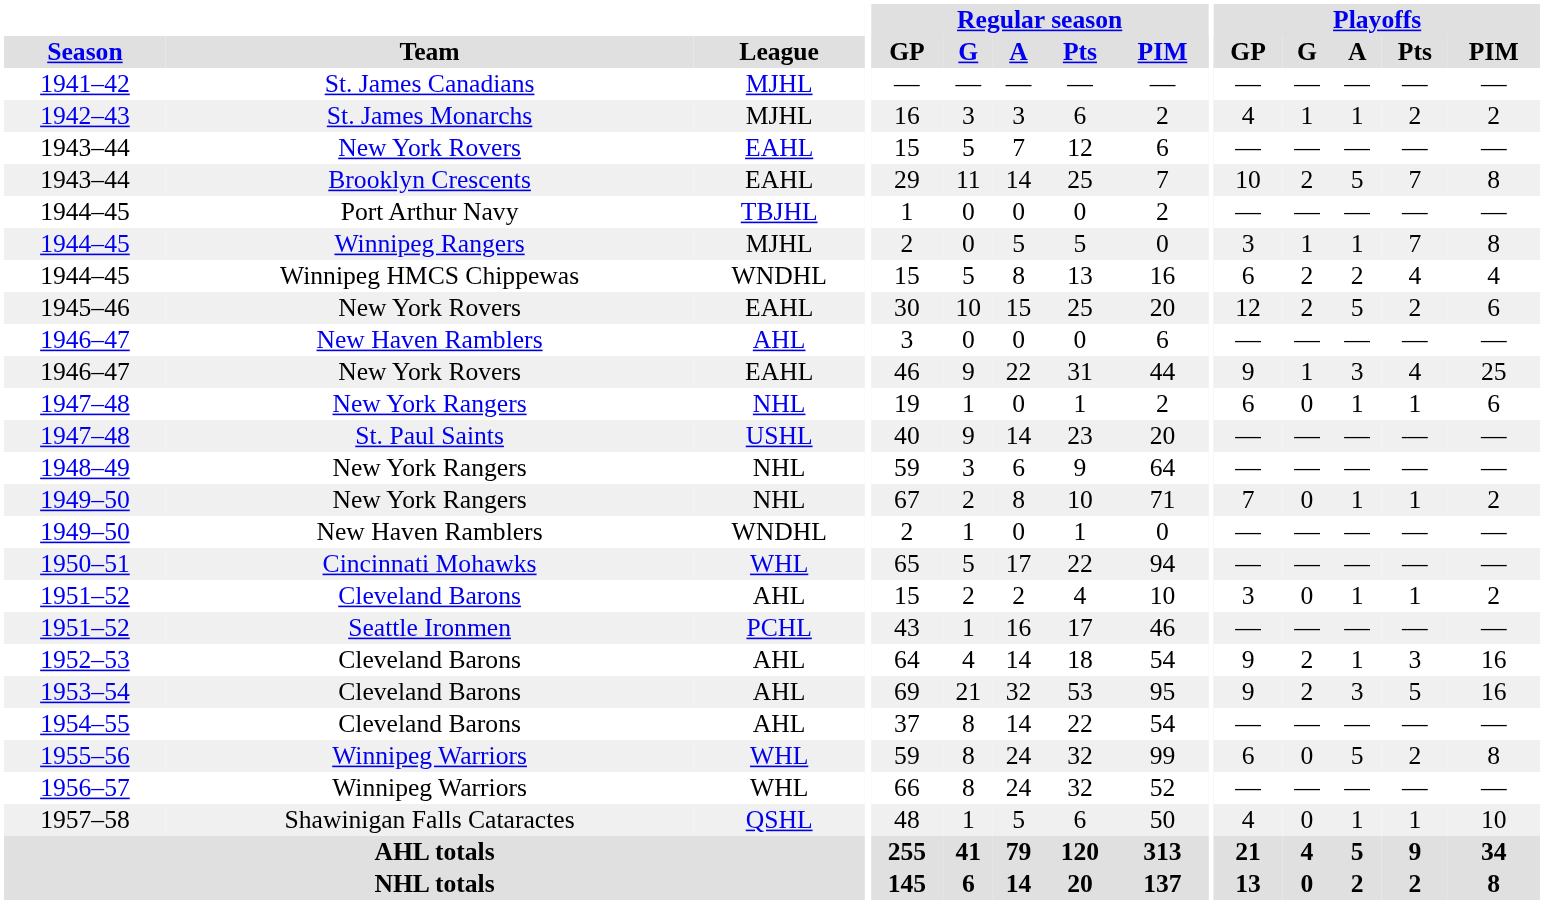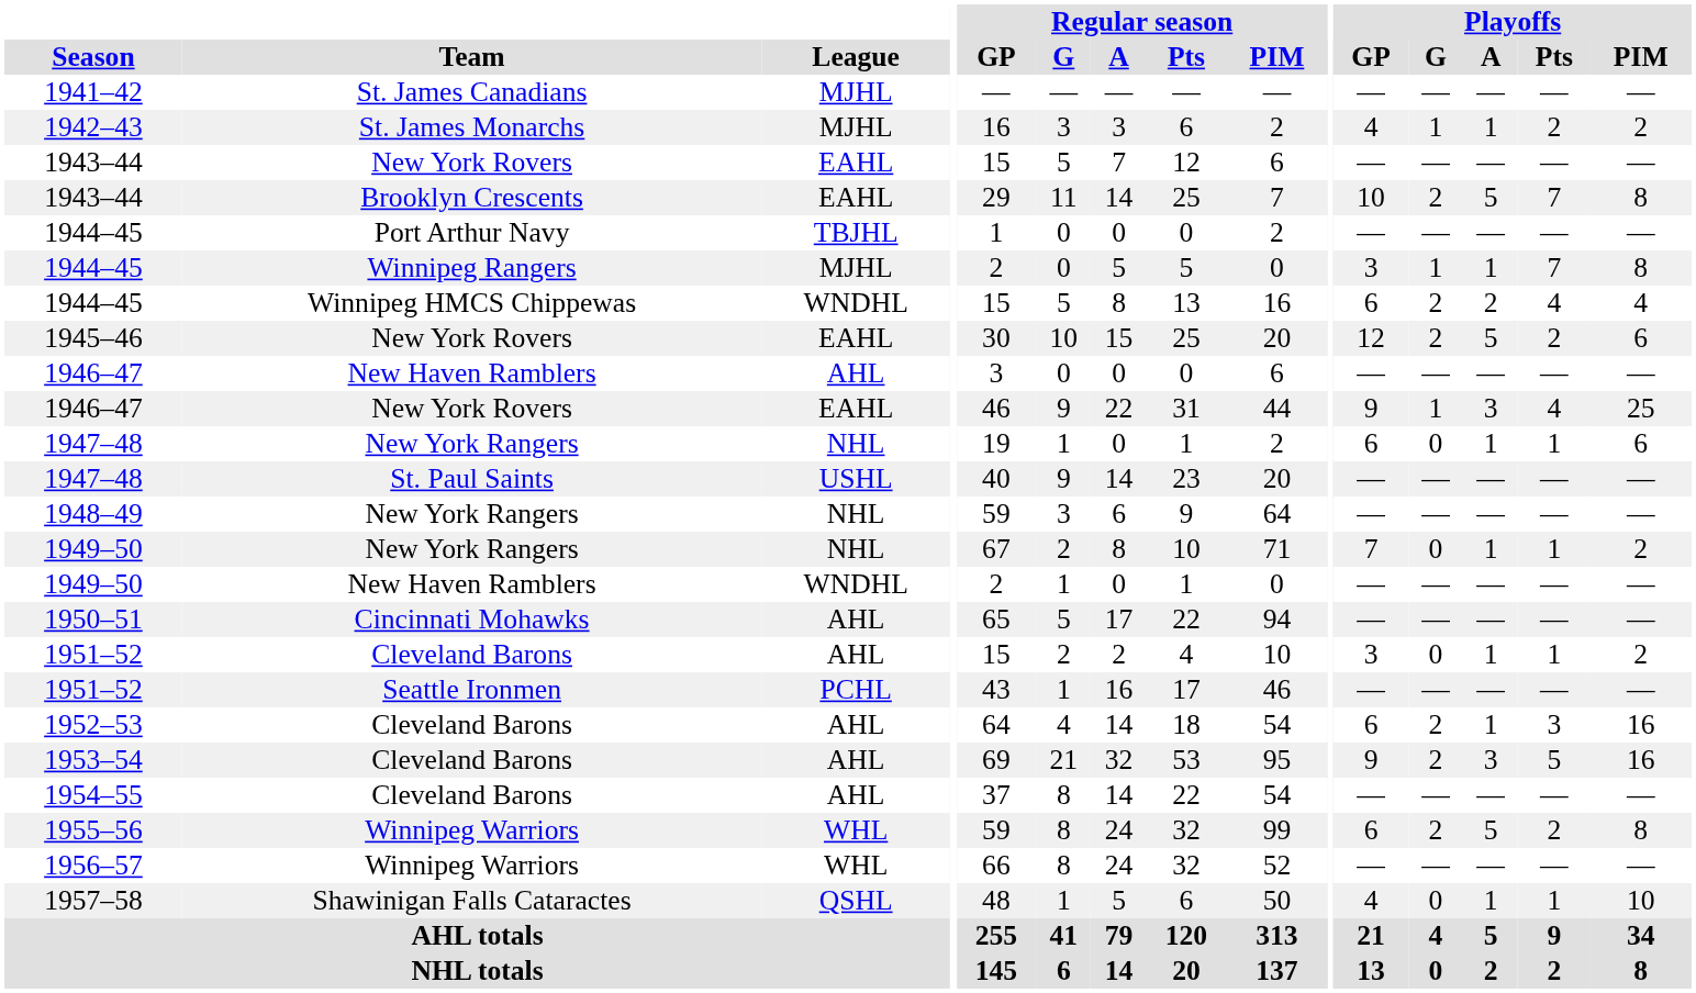1950–51 | League: WHL -> AHL
1952–53 | Playoffs / GP: 9 -> 6
1955–56 | Playoffs / G: 0 -> 2
